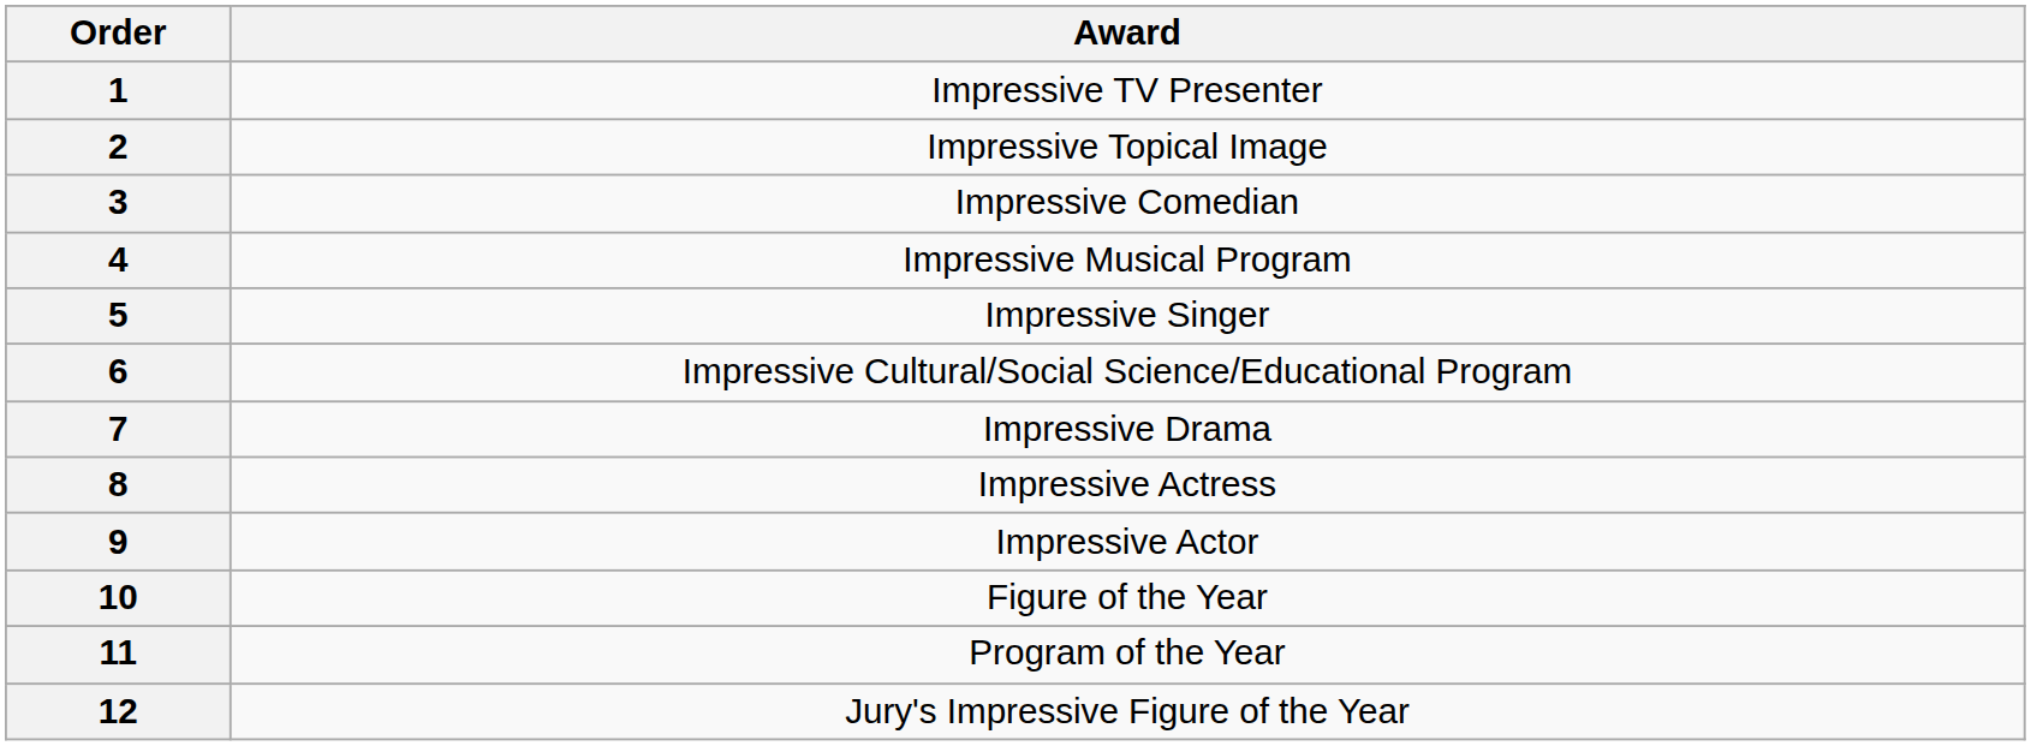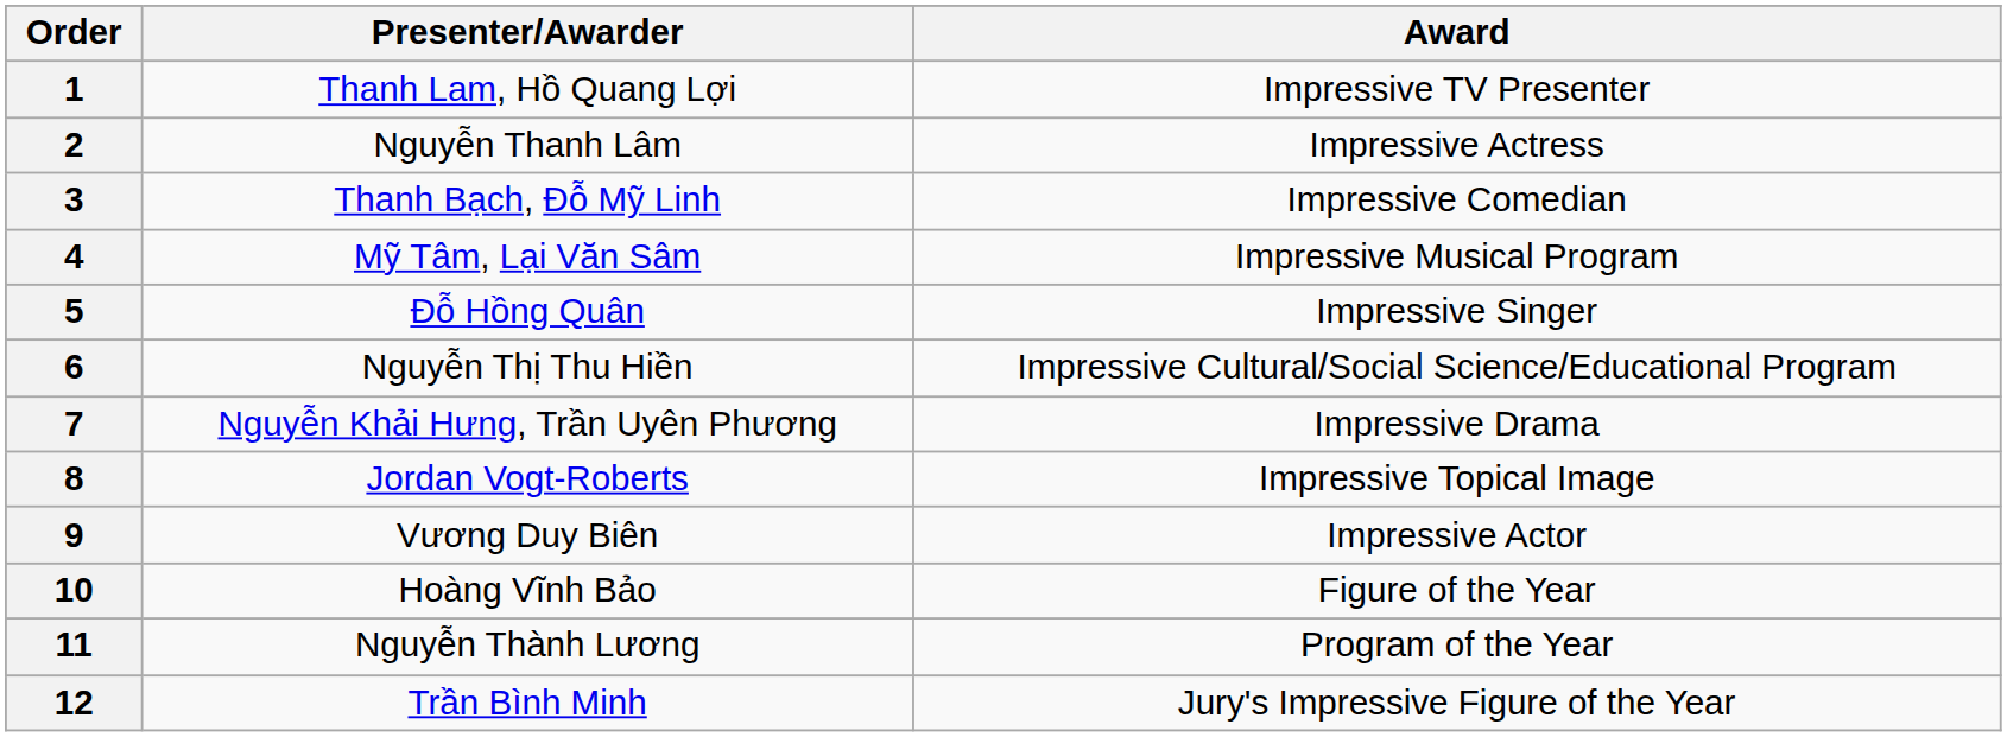+ column: Presenter/Awarder | Thanh Lam, Hồ Quang Lợi | Nguyễn Thanh Lâm | Thanh Bạch, Đỗ Mỹ Linh | Mỹ Tâm, Lại Văn Sâm | Đỗ Hồng Quân | Nguyễn Thị Thu Hiền | Nguyễn Khải Hưng, Trần Uyên Phương | Jordan Vogt-Roberts | Vương Duy Biên | Hoàng Vĩnh Bảo | Nguyễn Thành Lương | Trần Bình Minh
2 | Award: Impressive Topical Image -> Impressive Actress
8 | Award: Impressive Actress -> Impressive Topical Image
